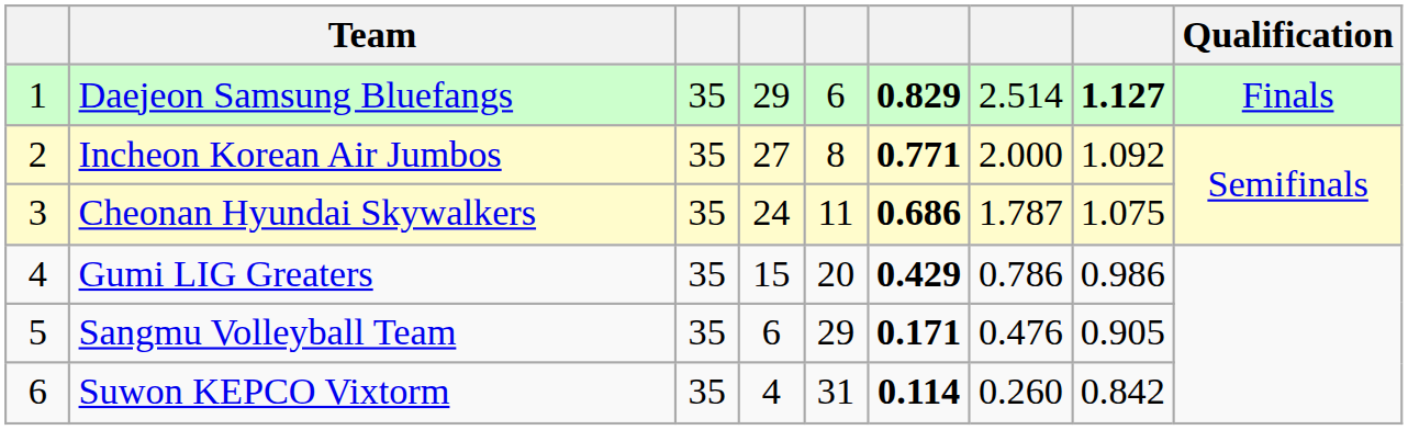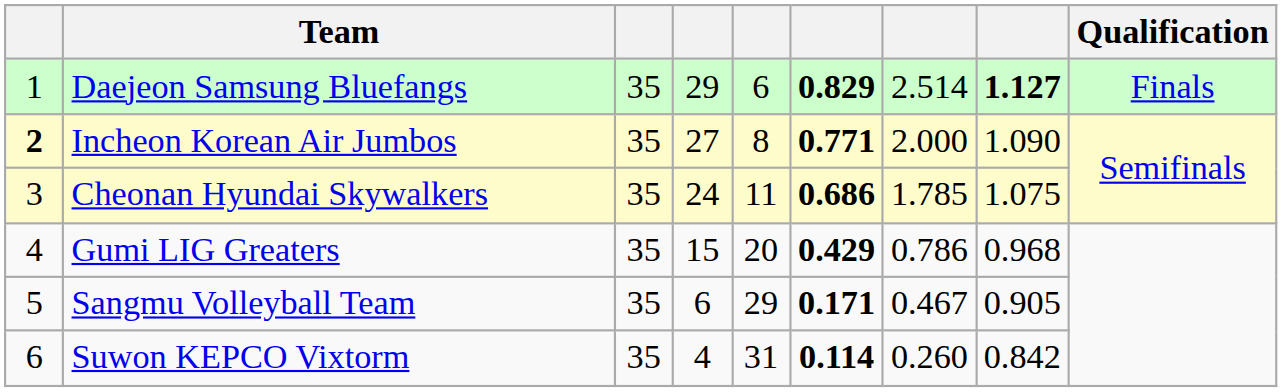Incheon Korean Air Jumbos | column 1: normal -> bold
Incheon Korean Air Jumbos | column 8: 1.092 -> 1.090
Cheonan Hyundai Skywalkers | column 7: 1.787 -> 1.785
Gumi LIG Greaters | column 8: 0.986 -> 0.968
Sangmu Volleyball Team | column 7: 0.476 -> 0.467
